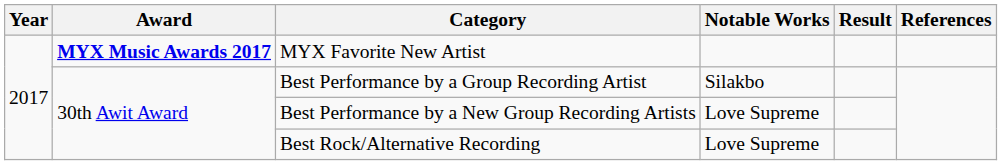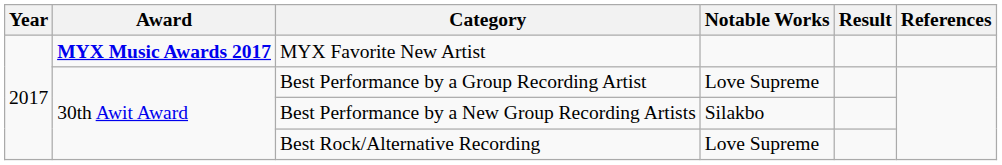Best Performance by a Group Recording Artist | Notable Works: Silakbo -> Love Supreme
Best Performance by a New Group Recording Artists | Notable Works: Love Supreme -> Silakbo
